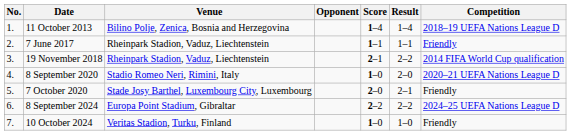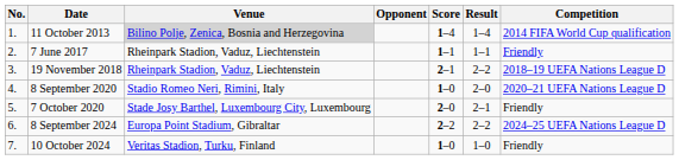11 October 2013 | Venue: no background -> lightgrey background
11 October 2013 | Competition: 2018–19 UEFA Nations League D -> 2014 FIFA World Cup qualification
19 November 2018 | Competition: 2014 FIFA World Cup qualification -> 2018–19 UEFA Nations League D
